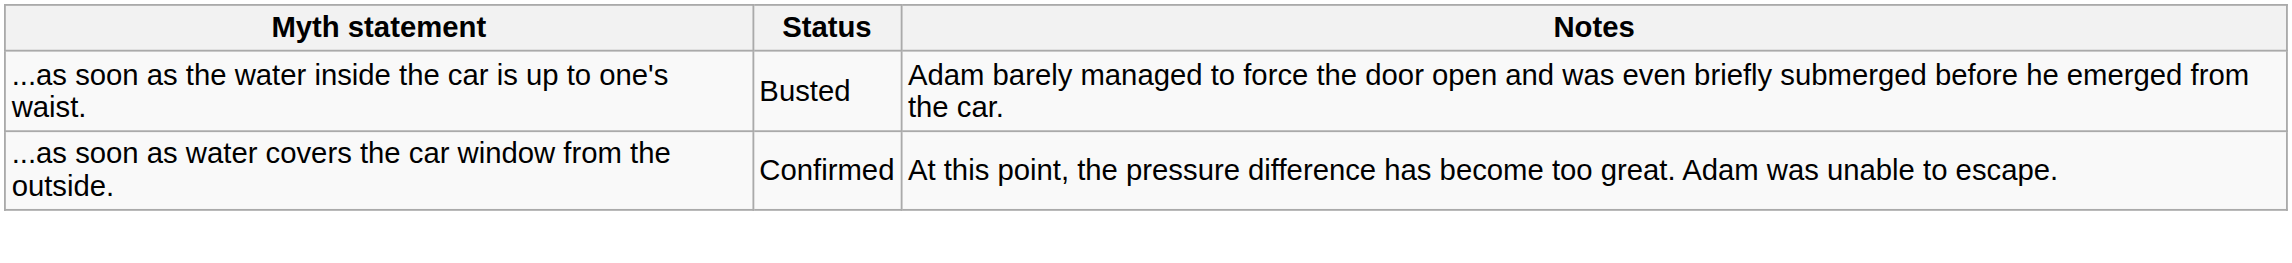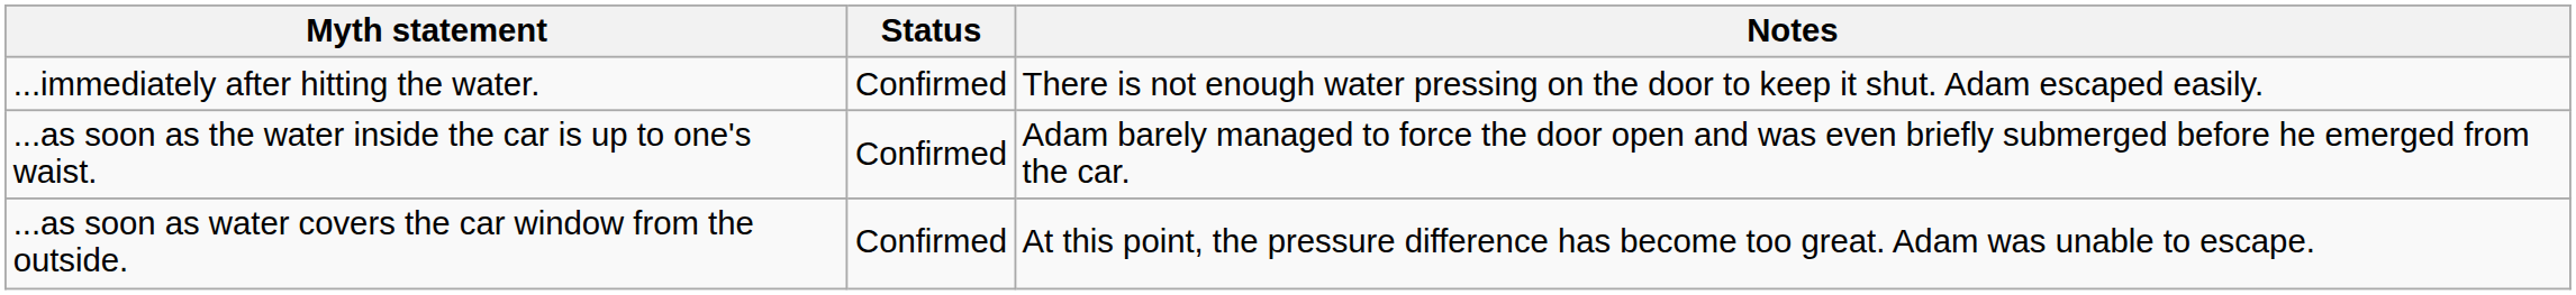+ row: ...immediately after hitting the water. | Confirmed | There is not enough water pressing on the door to keep it shut. Adam escaped easily.
...as soon as the water inside the car is up to one's waist. | Status: Busted -> Confirmed
